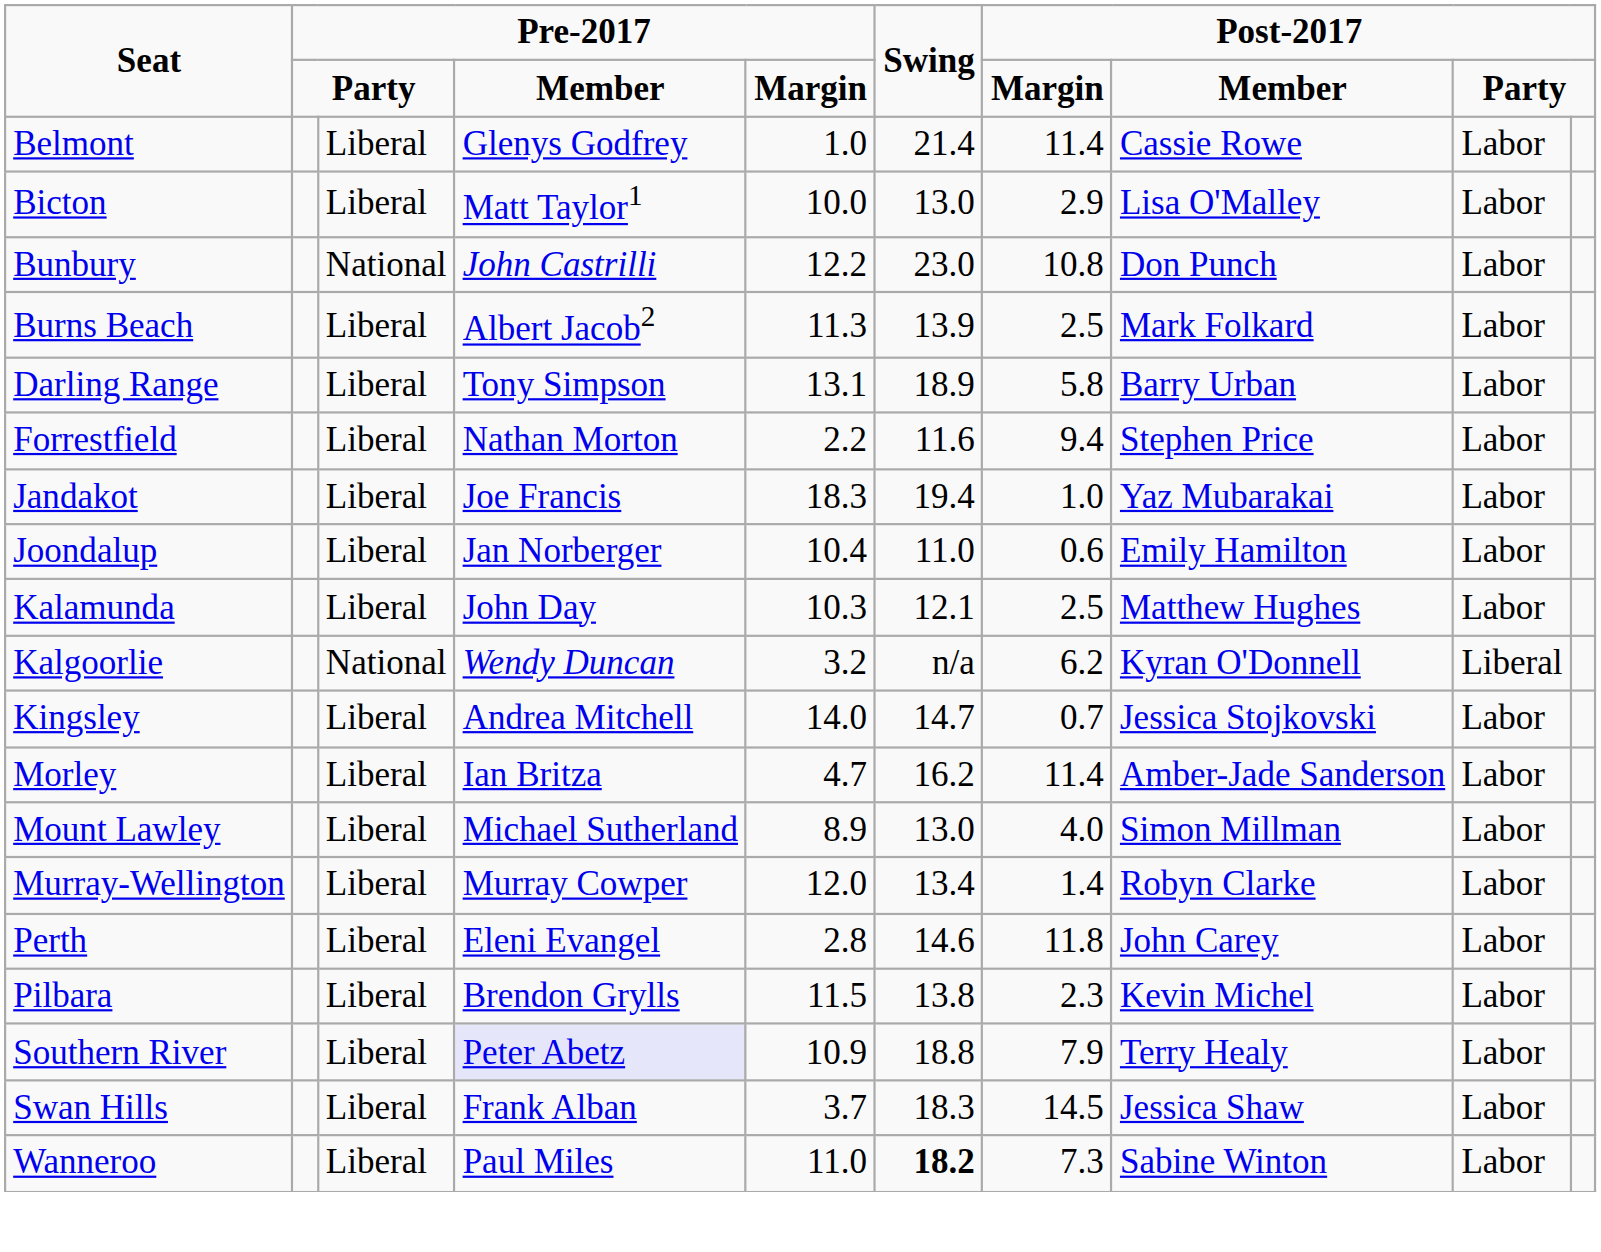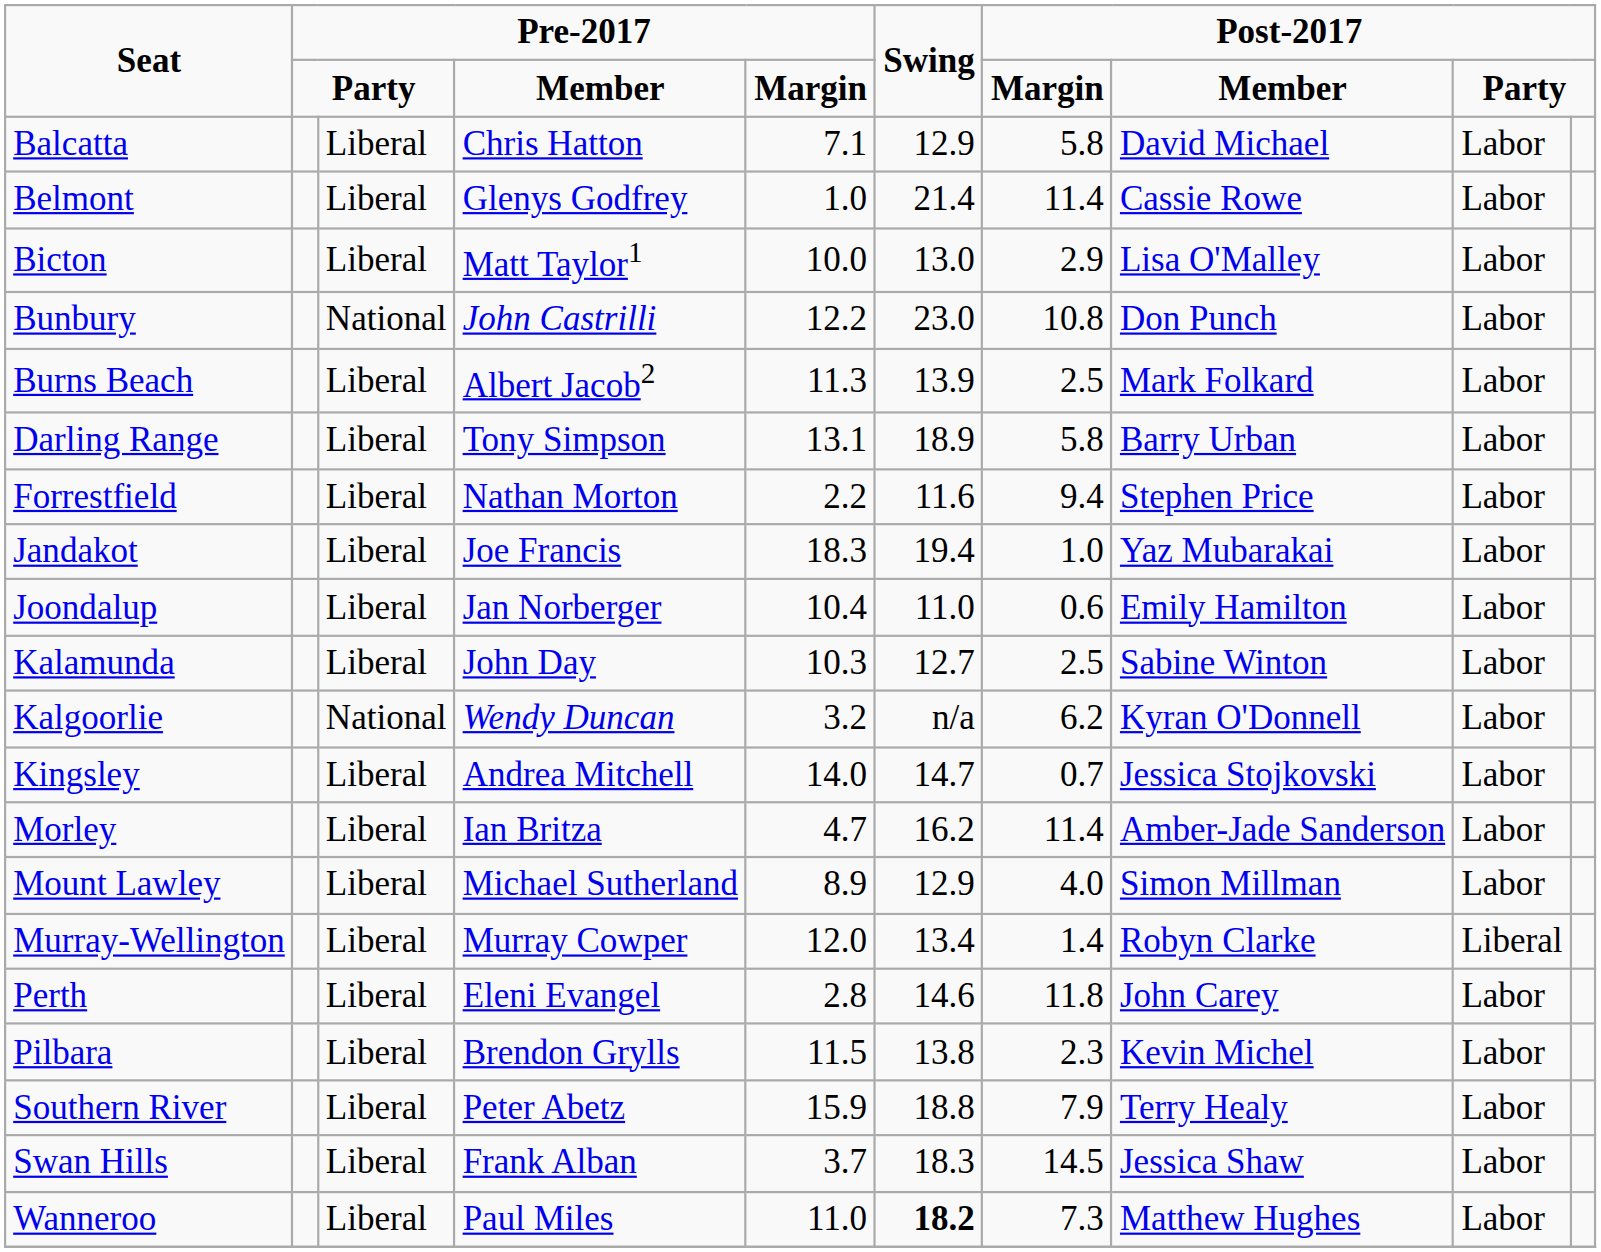+ row: Balcatta | Liberal | Chris Hatton | 7.1 | 12.9 | 5.8 | David Michael | Labor
Kalamunda | Swing: 12.1 -> 12.7
Kalamunda | column 8: Matthew Hughes -> Sabine Winton
Kalgoorlie | column 9: Liberal -> Labor
Mount Lawley | Swing: 13.0 -> 12.9
Murray-Wellington | column 9: Labor -> Liberal
Southern River | column 4: lavender background -> no background
Southern River | column 5: 10.9 -> 15.9
Wanneroo | column 8: Sabine Winton -> Matthew Hughes
